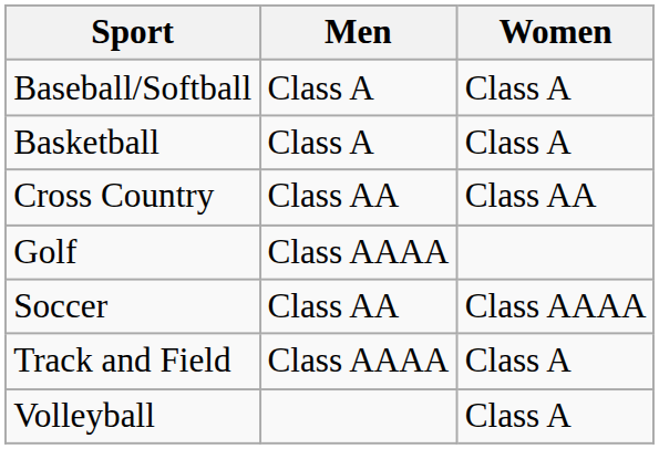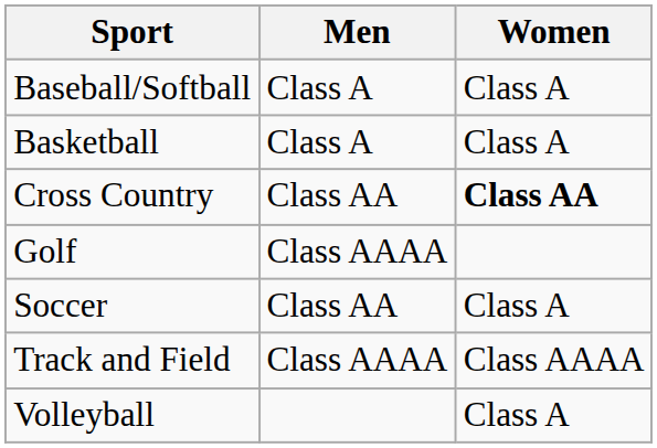Cross Country | Women: normal -> bold
Soccer | Women: Class AAAA -> Class A
Track and Field | Women: Class A -> Class AAAA
